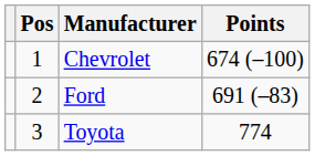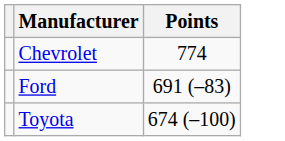- column: Pos | 1 | 2 | 3
Chevrolet | Points: 674 (–100) -> 774
Toyota | Points: 774 -> 674 (–100)
